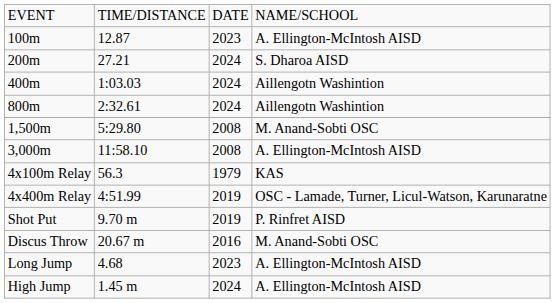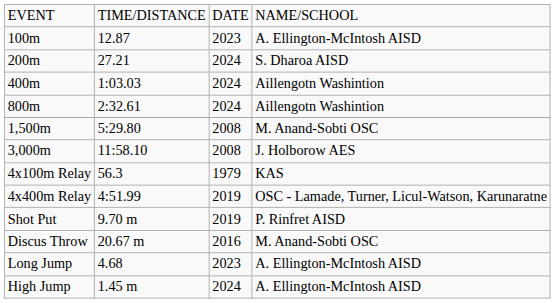3,000m | column 4: A. Ellington-McIntosh AISD -> J. Holborow AES
